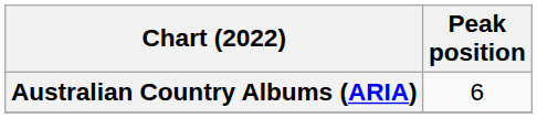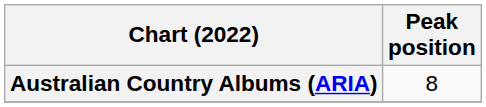Australian Country Albums (ARIA) | Peak position: 6 -> 8
